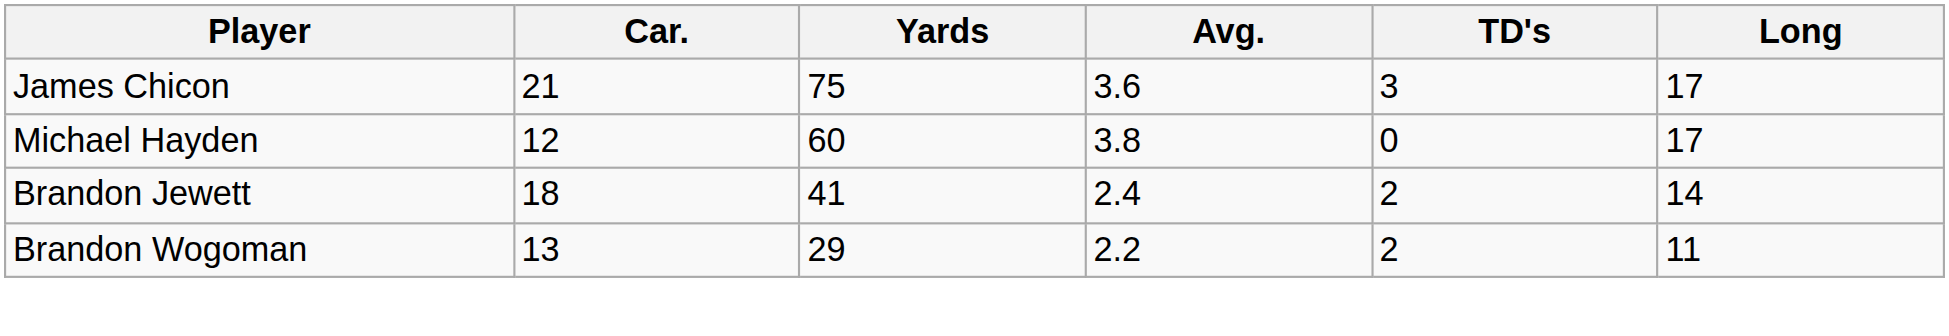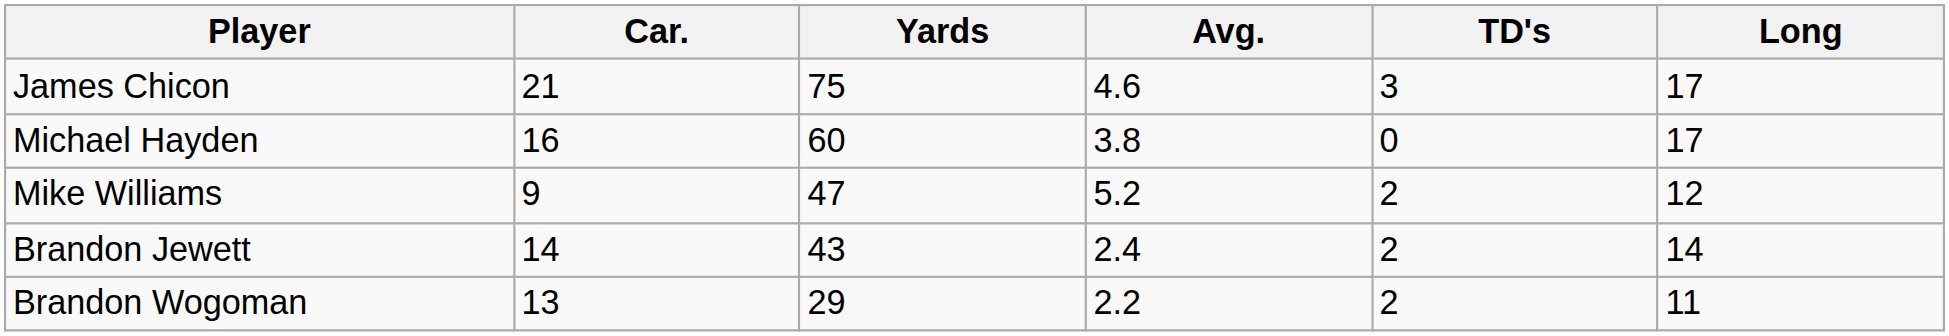James Chicon | Avg.: 3.6 -> 4.6
Michael Hayden | Car.: 12 -> 16
+ row: Mike Williams | 9 | 47 | 5.2 | 2 | 12
Brandon Jewett | Car.: 18 -> 14
Brandon Jewett | Yards: 41 -> 43
